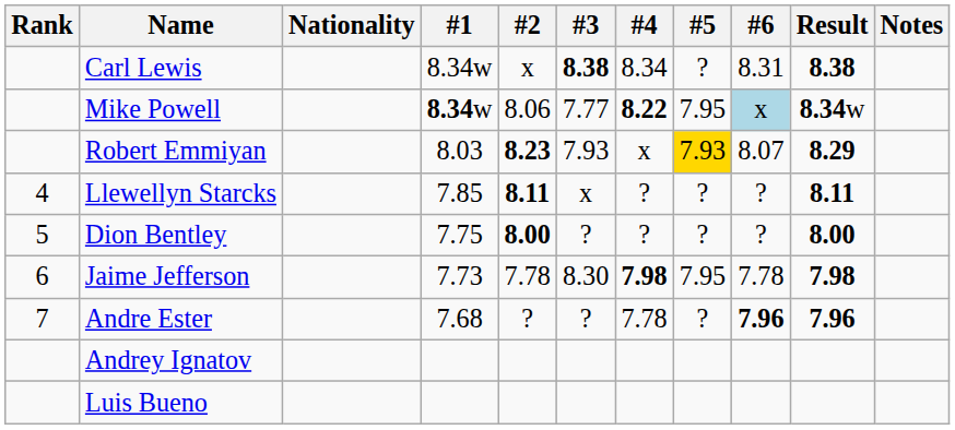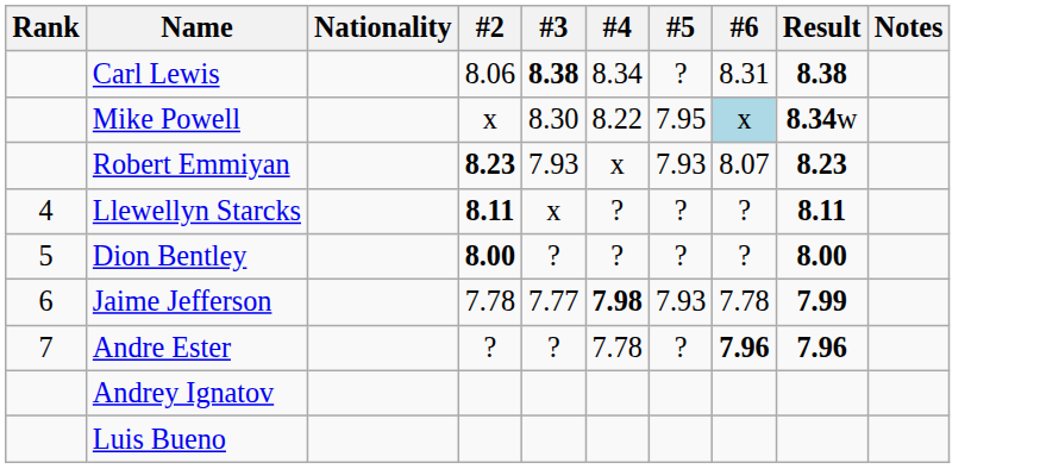- column: #1 | 8.34w | 8.34w | 8.03 | 7.85 | 7.75 | 7.73 | 7.68
Carl Lewis | #2: x -> 8.06
Mike Powell | #2: 8.06 -> x
Mike Powell | #3: 7.77 -> 8.30
Mike Powell | #4: bold -> normal
Robert Emmiyan | #5: gold background -> no background
Robert Emmiyan | Result: 8.29 -> 8.23
Jaime Jefferson | #3: 8.30 -> 7.77
Jaime Jefferson | #5: 7.95 -> 7.93
Jaime Jefferson | Result: 7.98 -> 7.99
